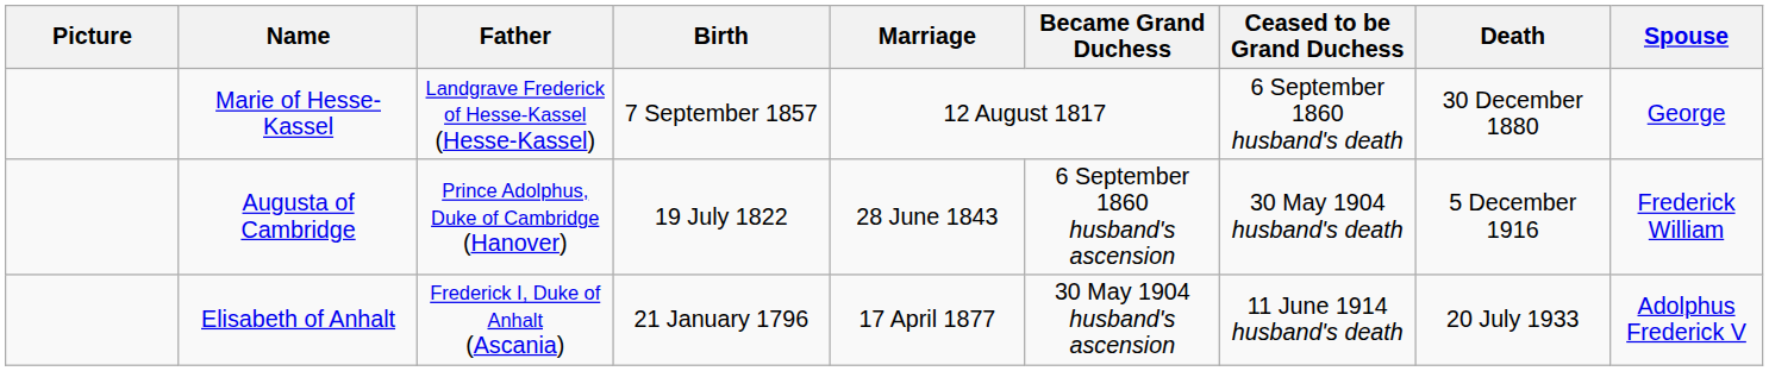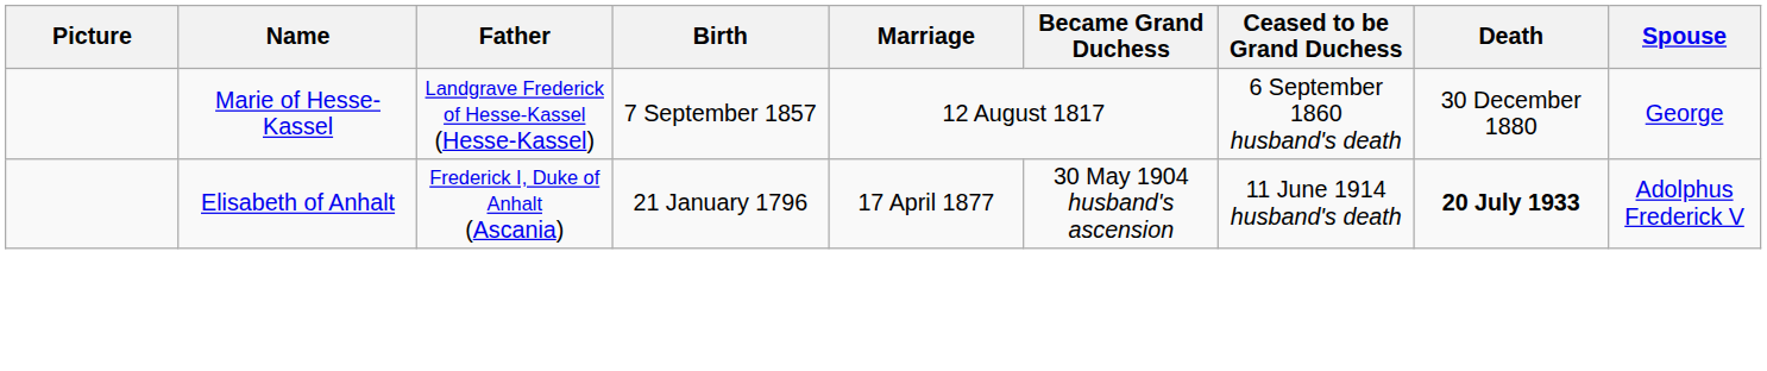- row: Augusta of Cambridge | Prince Adolphus, Duke of Cambridge (Hanover) | 19 July 1822 | 28 June 1843 | 6 September 1860 husband's ascension | 30 May 1904 husband's death | 5 December 1916 | Frederick William
Elisabeth of Anhalt | Death: normal -> bold
